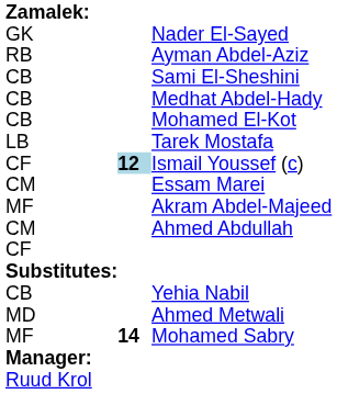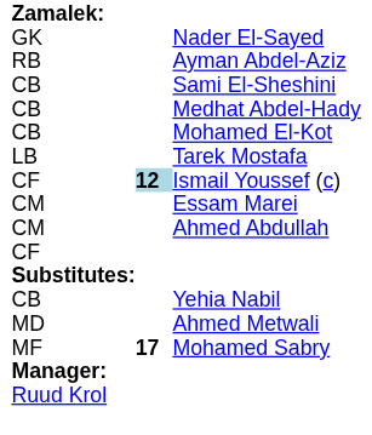- row: MF | Akram Abdel-Majeed
Mohamed Sabry | column 2: 14 -> 17
